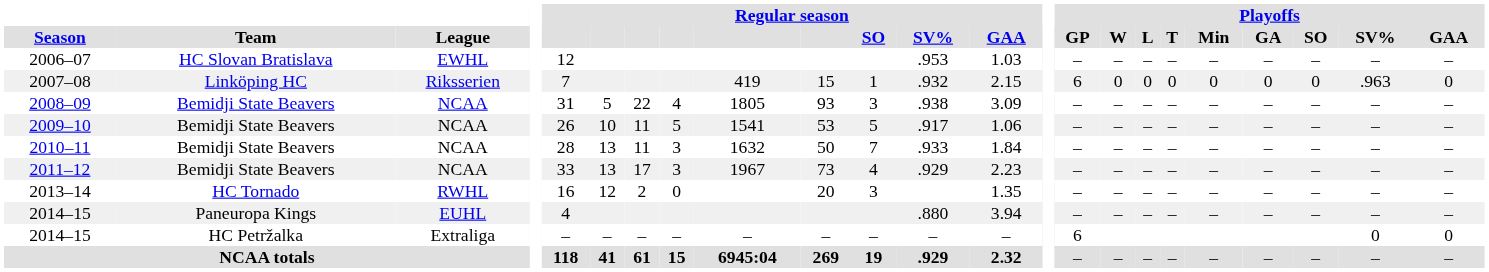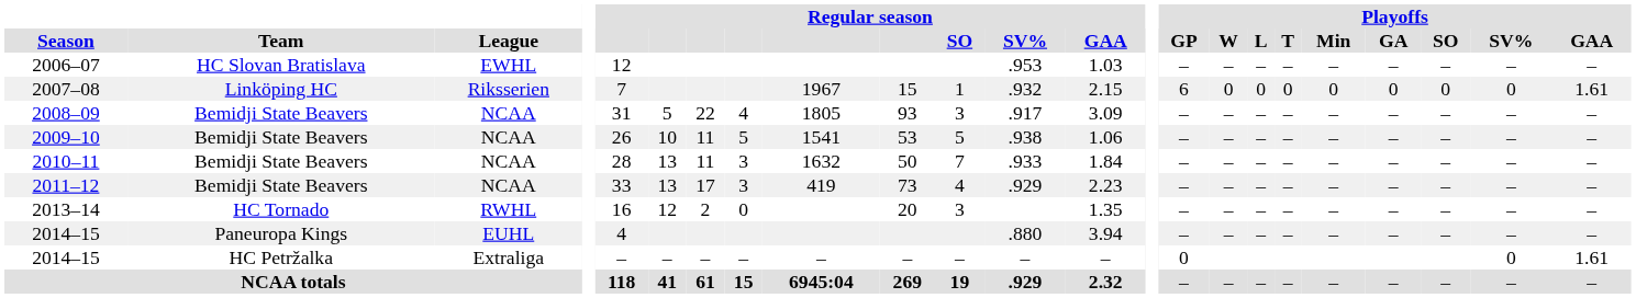2007–08 | column 9: 419 -> 1967
2007–08 | Playoffs / SV%: .963 -> 0
2007–08 | Playoffs / GAA: 0 -> 1.61
2008–09 | Regular season / SV%: .938 -> .917
2009–10 | Regular season / SV%: .917 -> .938
2011–12 | column 9: 1967 -> 419
2014–15 / HC Petržalka | Playoffs / GP: 6 -> 0
2014–15 / HC Petržalka | Playoffs / GAA: 0 -> 1.61
